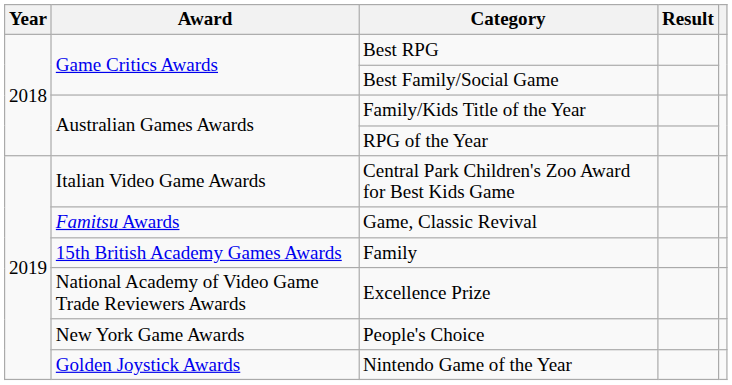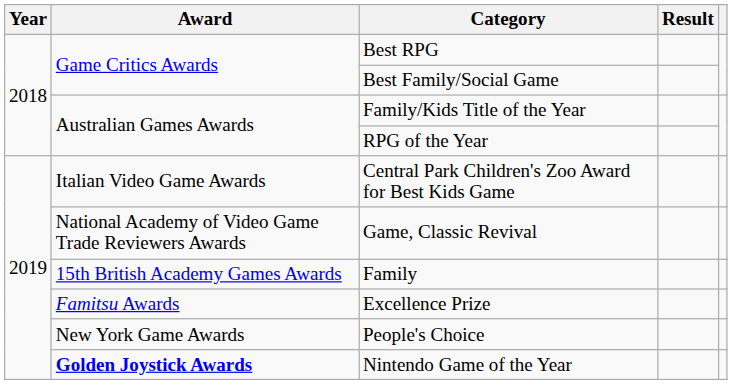Game, Classic Revival | Award: Famitsu Awards -> National Academy of Video Game Trade Reviewers Awards
Excellence Prize | Award: National Academy of Video Game Trade Reviewers Awards -> Famitsu Awards
Nintendo Game of the Year | Award: normal -> bold
